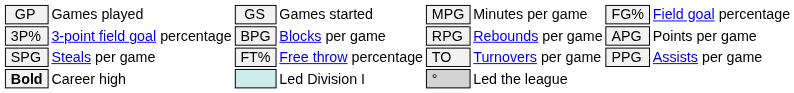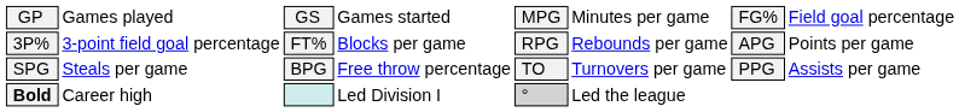3P% | column 3: BPG -> FT%
SPG | column 3: FT% -> BPG
